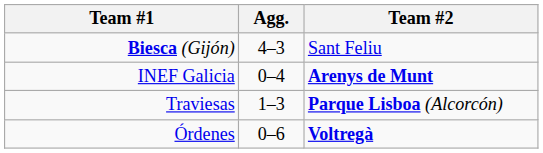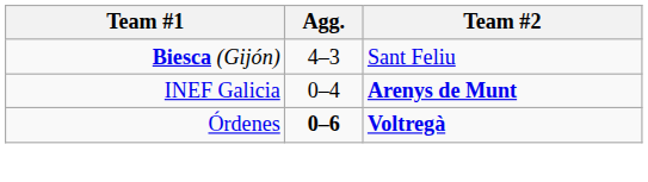- row: Traviesas | 1–3 | Parque Lisboa (Alcorcón)
Órdenes | Agg.: normal -> bold
